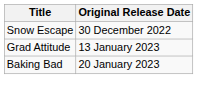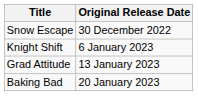+ row: Knight Shift | 6 January 2023
